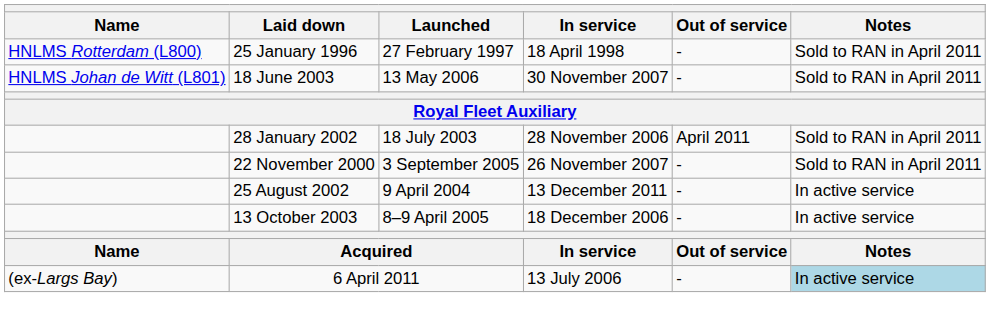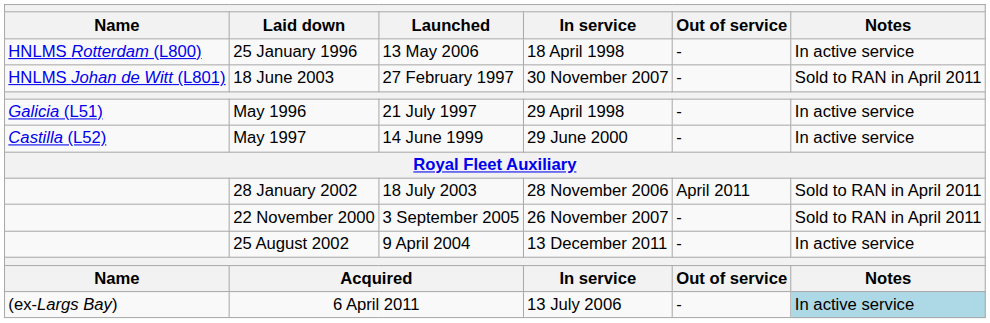25 January 1996 | Launched: 27 February 1997 -> 13 May 2006
25 January 1996 | Notes: Sold to RAN in April 2011 -> In active service
18 June 2003 | Launched: 13 May 2006 -> 27 February 1997
+ row: Galicia (L51) | May 1996 | 21 July 1997 | 29 April 1998 | - | In active service
+ row: Castilla (L52) | May 1997 | 14 June 1999 | 29 June 2000 | - | In active service
- row: 13 October 2003 | 8–9 April 2005 | 18 December 2006 | - | In active service
